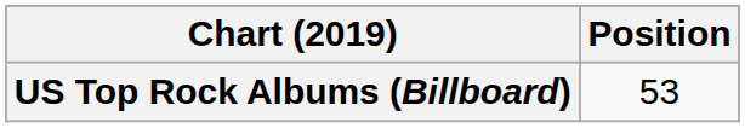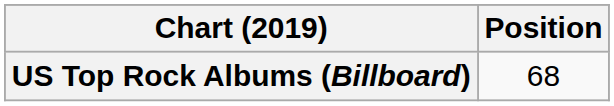US Top Rock Albums (Billboard) | Position: 53 -> 68
